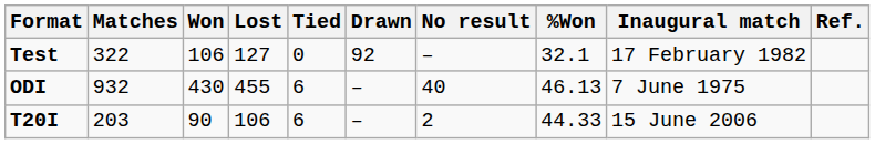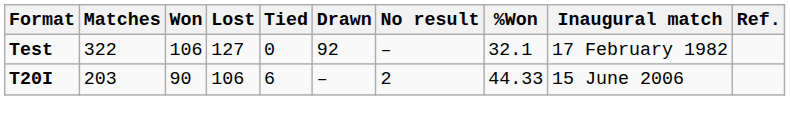- row: ODI | 932 | 430 | 455 | 6 | – | 40 | 46.13 | 7 June 1975
